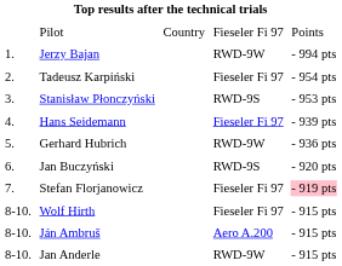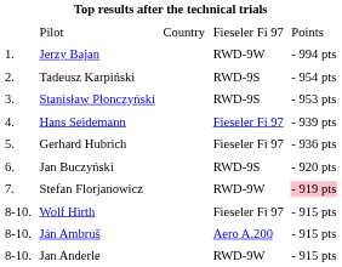Tadeusz Karpiński | column 4: Fieseler Fi 97 -> RWD-9S
Gerhard Hubrich | column 4: RWD-9W -> Fieseler Fi 97
Stefan Florjanowicz | column 4: Fieseler Fi 97 -> RWD-9W
